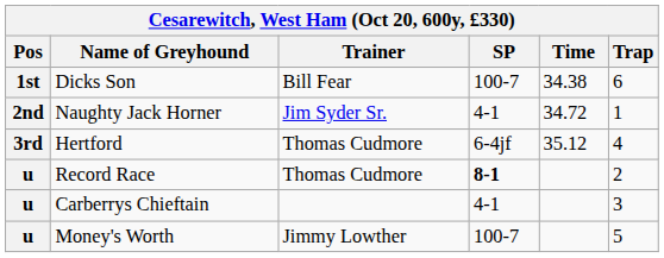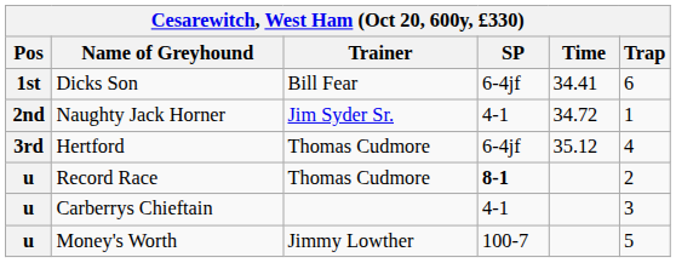Dicks Son | SP: 100-7 -> 6-4jf
Dicks Son | Time: 34.38 -> 34.41
